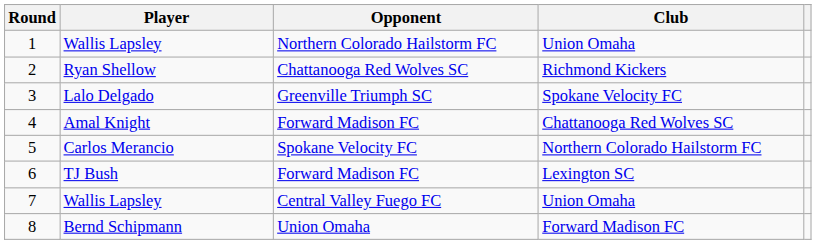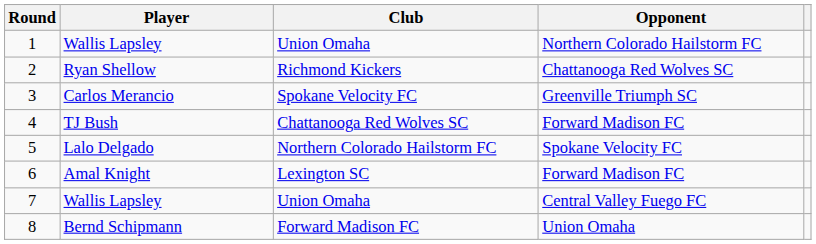columns swapped: Club <-> Opponent
3 | Player: Lalo Delgado -> Carlos Merancio
4 | Player: Amal Knight -> TJ Bush
5 | Player: Carlos Merancio -> Lalo Delgado
6 | Player: TJ Bush -> Amal Knight
